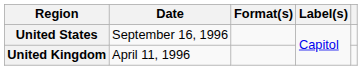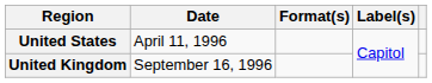United States | Date: September 16, 1996 -> April 11, 1996
United Kingdom | Date: April 11, 1996 -> September 16, 1996
